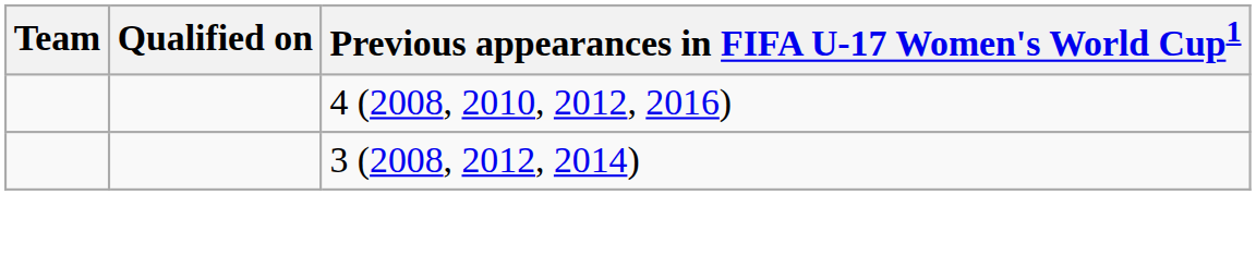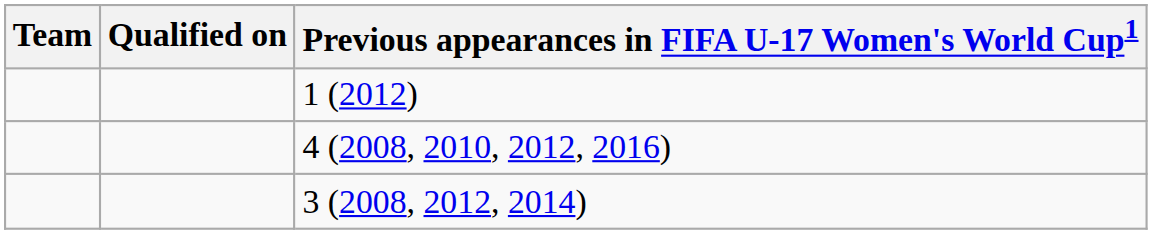+ row: 1 (2012)
